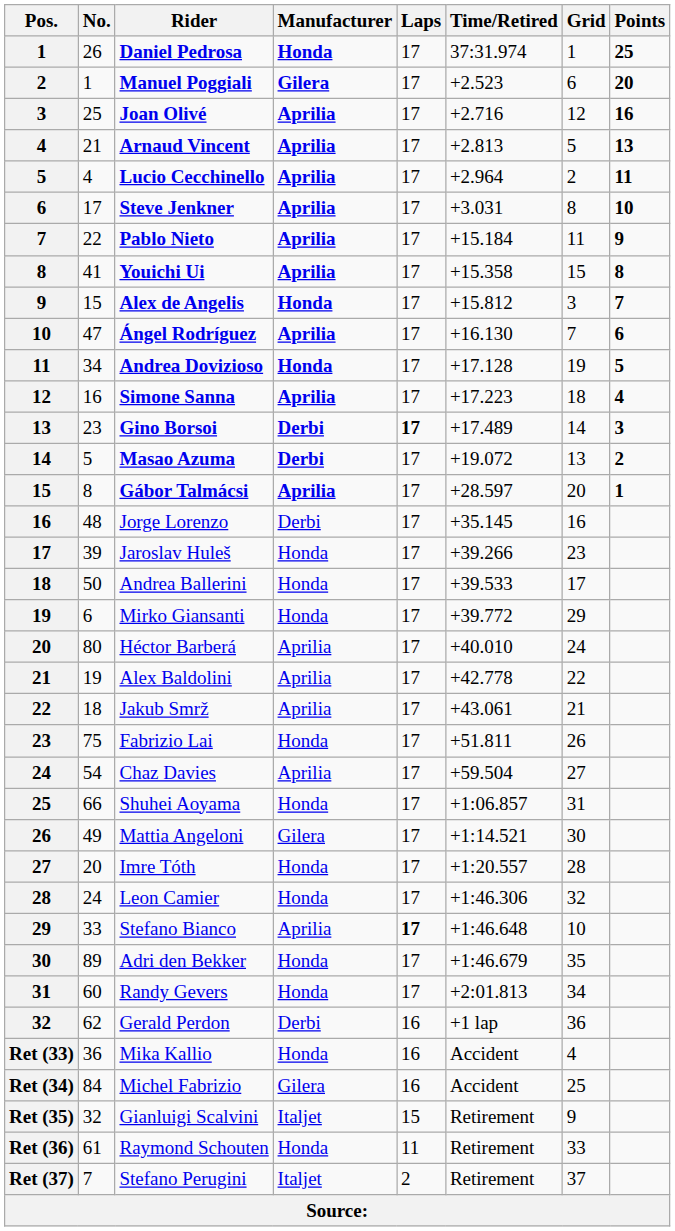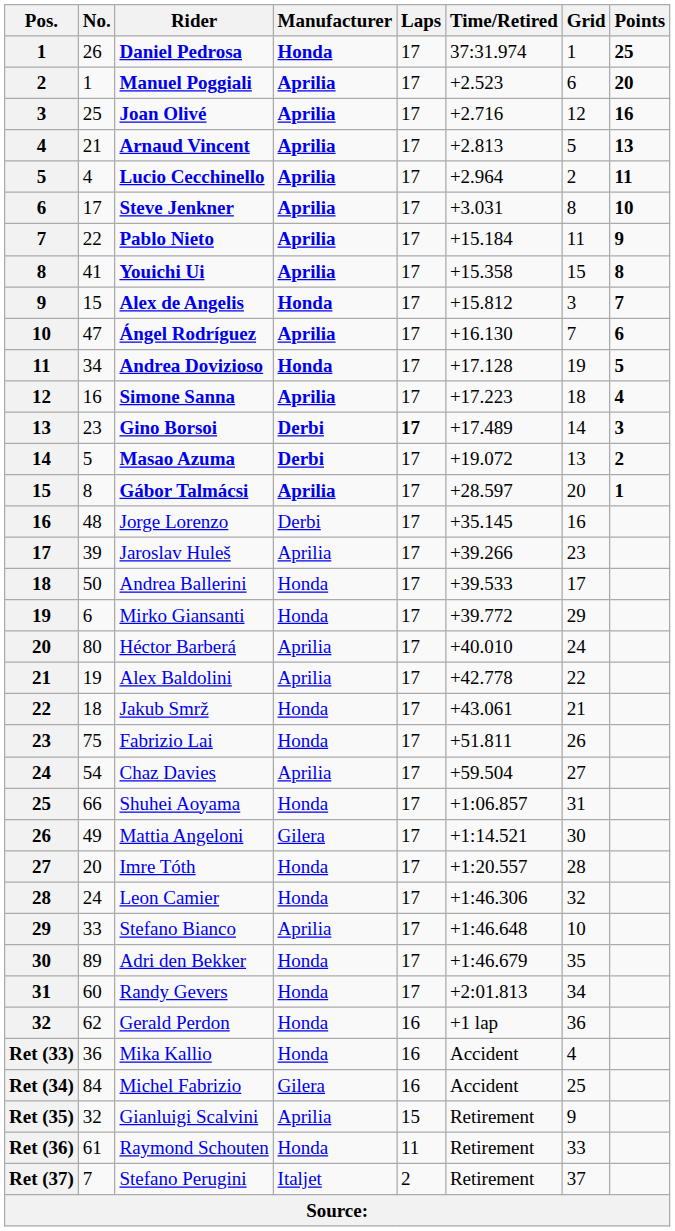Manuel Poggiali | Manufacturer: Gilera -> Aprilia
Jaroslav Huleš | Manufacturer: Honda -> Aprilia
Jakub Smrž | Manufacturer: Aprilia -> Honda
Stefano Bianco | Laps: bold -> normal
Gerald Perdon | Manufacturer: Derbi -> Honda
Gianluigi Scalvini | Manufacturer: Italjet -> Aprilia
